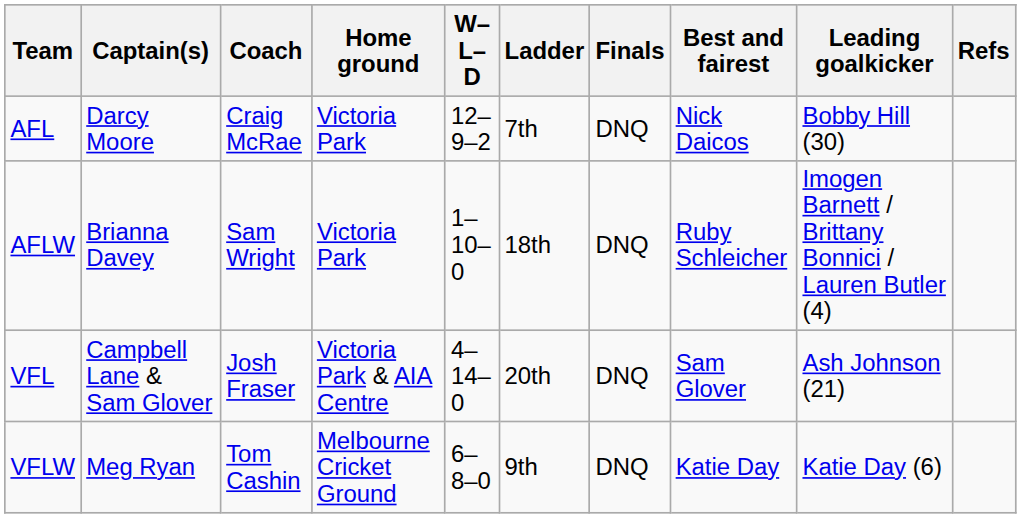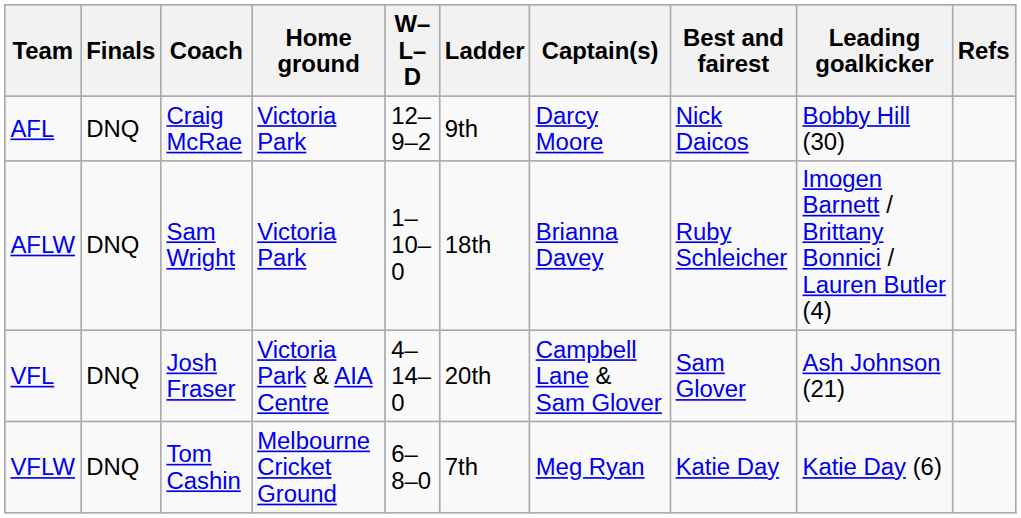columns swapped: Captain(s) <-> Finals
AFL | Ladder: 7th -> 9th
VFLW | Ladder: 9th -> 7th
